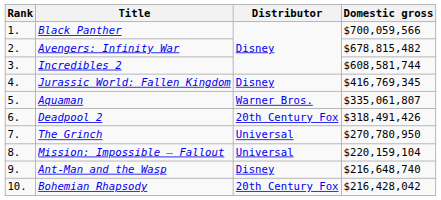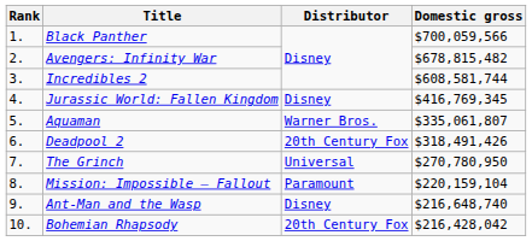Mission: Impossible – Fallout | Distributor: Universal -> Paramount
